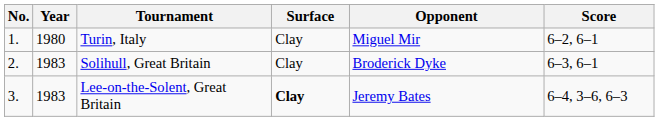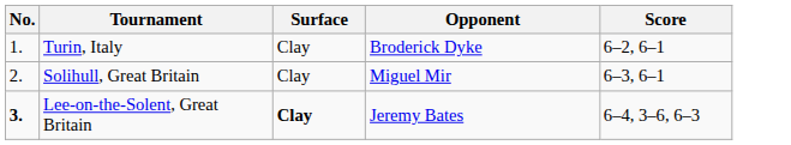- column: Year | 1980 | 1983 | 1983
Turin, Italy | Opponent: Miguel Mir -> Broderick Dyke
Solihull, Great Britain | Opponent: Broderick Dyke -> Miguel Mir
Lee-on-the-Solent, Great Britain | No.: normal -> bold
